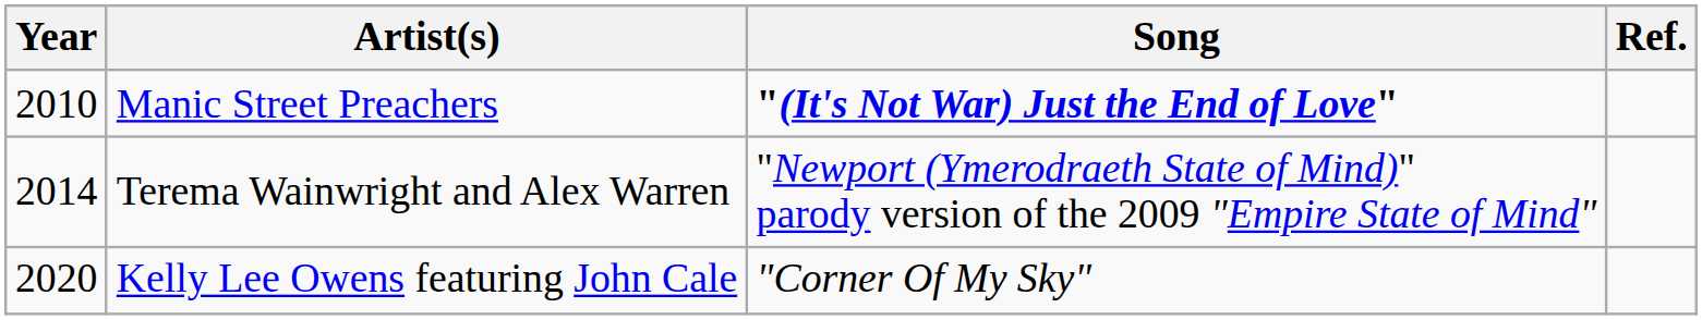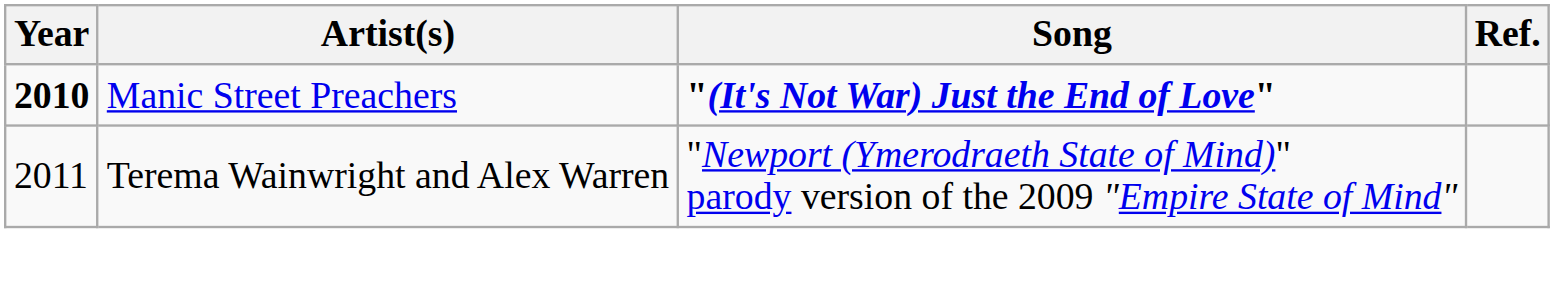Manic Street Preachers | Year: normal -> bold
Terema Wainwright and Alex Warren | Year: 2014 -> 2011
- row: 2020 | Kelly Lee Owens featuring John Cale | "Corner Of My Sky"
